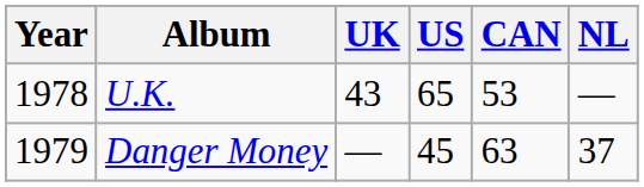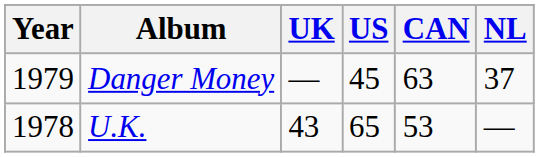rows swapped: U.K. <-> Danger Money
